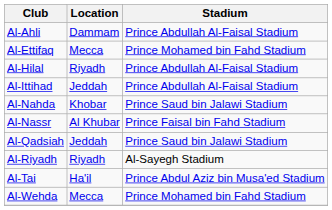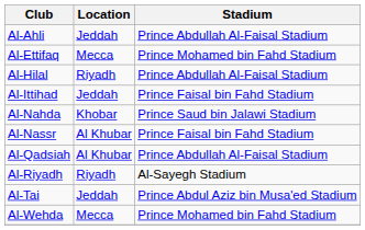Al-Ahli | Location: Dammam -> Jeddah
Al-Ittihad | Stadium: Prince Abdullah Al-Faisal Stadium -> Prince Faisal bin Fahd Stadium
Al-Qadsiah | Location: Jeddah -> Al Khubar
Al-Qadsiah | Stadium: Prince Saud bin Jalawi Stadium -> Prince Abdullah Al-Faisal Stadium
Al-Tai | Location: Ha'il -> Jeddah
